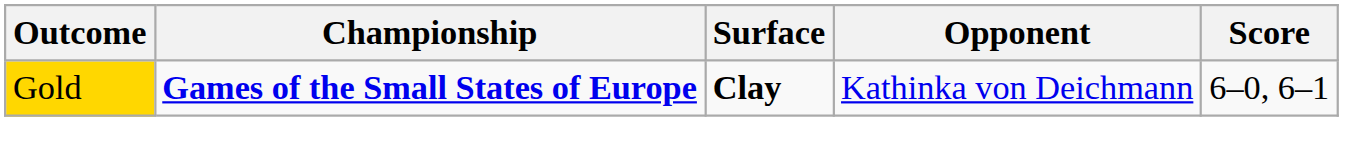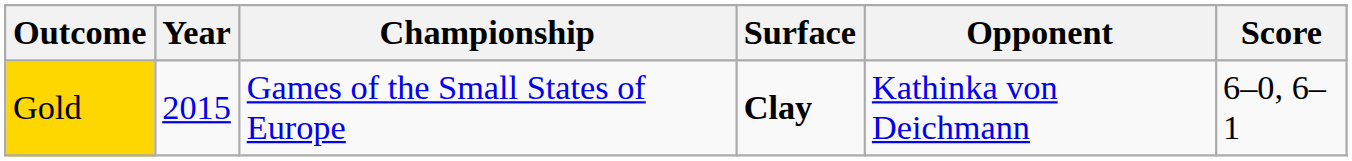+ column: Year | 2015
Gold | Championship: bold -> normal
